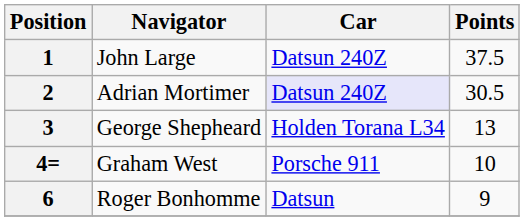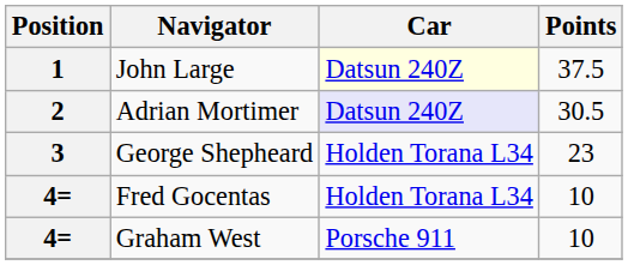John Large | Car: no background -> lightyellow background
George Shepheard | Points: 13 -> 23
+ row: 4= | Fred Gocentas | Holden Torana L34 | 10
- row: 6 | Roger Bonhomme | Datsun | 9
